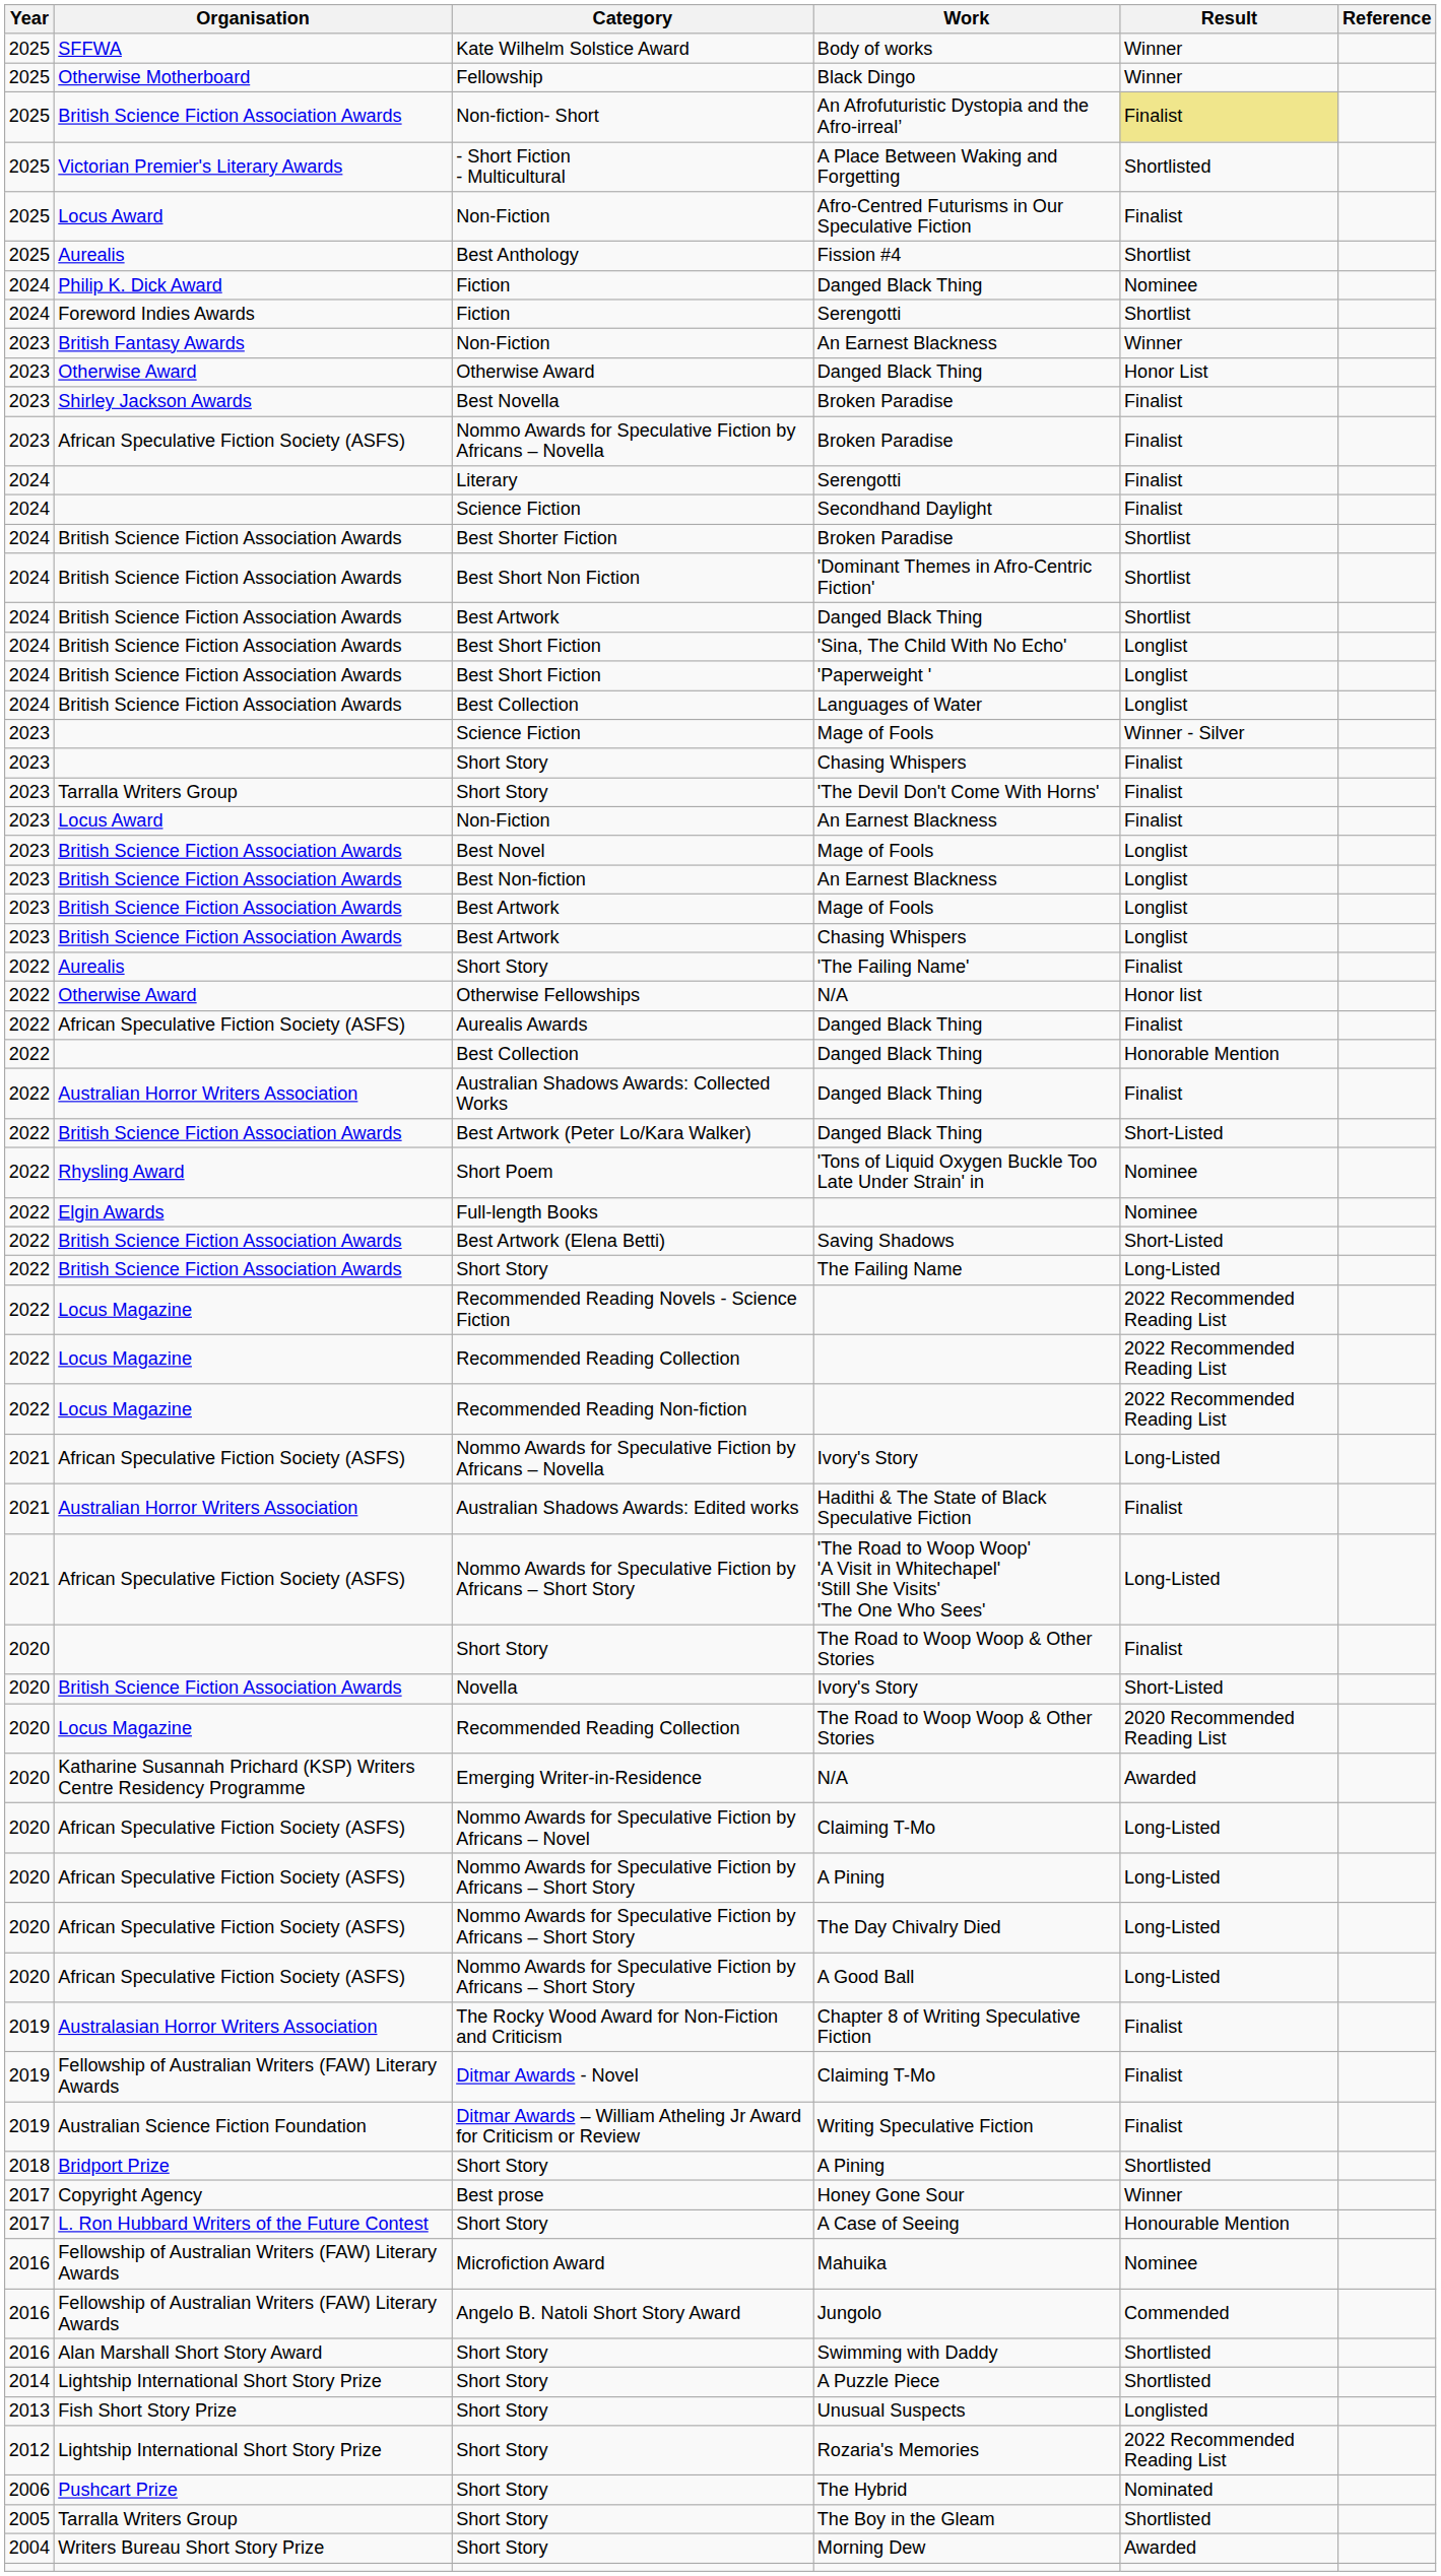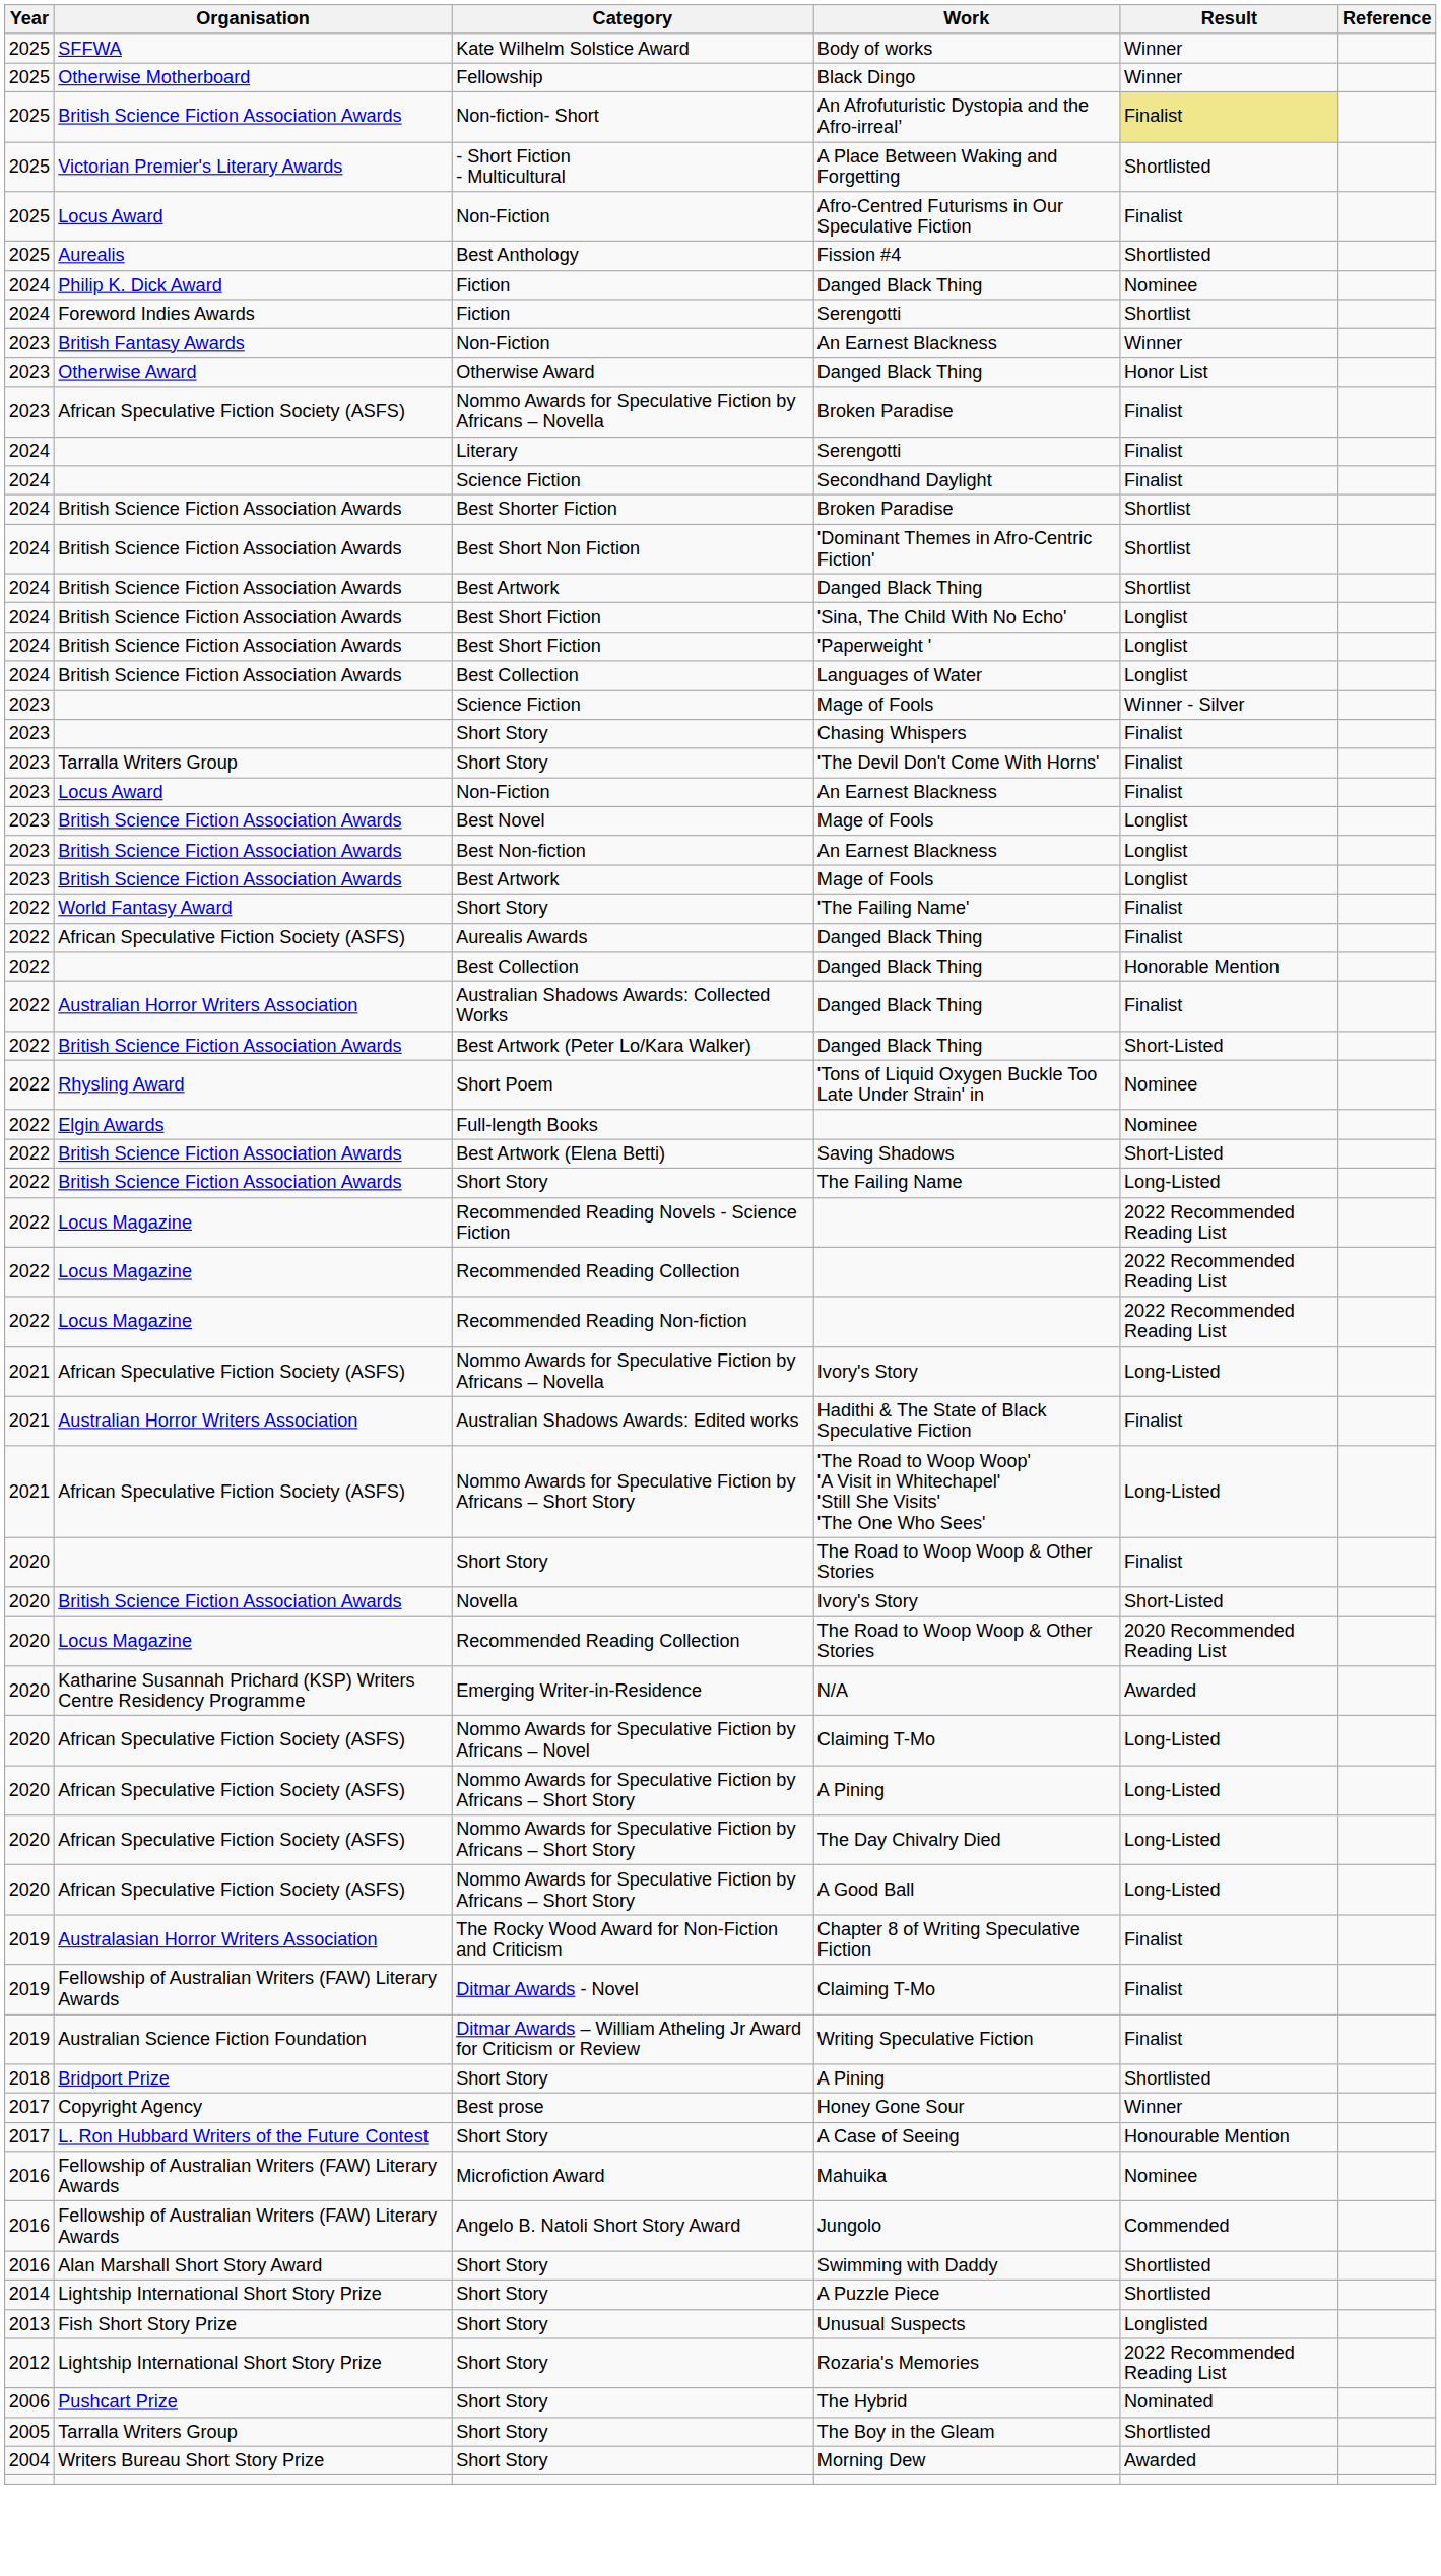Fission #4 | Result: Shortlist -> Shortlisted
- row: 2023 | Shirley Jackson Awards | Best Novella | Broken Paradise | Finalist
- row: 2023 | British Science Fiction Association Awards | Best Artwork | Chasing Whispers | Longlist
'The Failing Name' | Organisation: Aurealis -> World Fantasy Award
- row: 2022 | Otherwise Award | Otherwise Fellowships | N/A | Honor list
